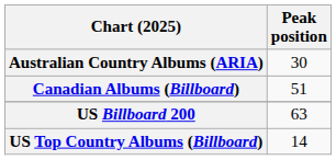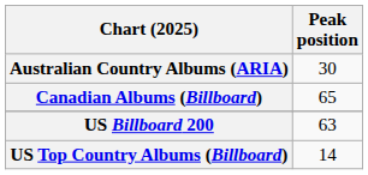Canadian Albums (Billboard) | Peak position: 51 -> 65
